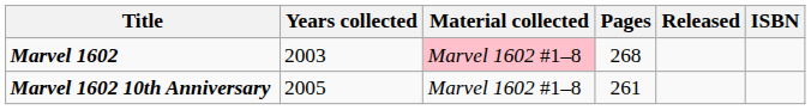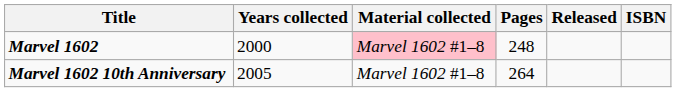Marvel 1602 | Years collected: 2003 -> 2000
Marvel 1602 | Pages: 268 -> 248
Marvel 1602 10th Anniversary | Pages: 261 -> 264
